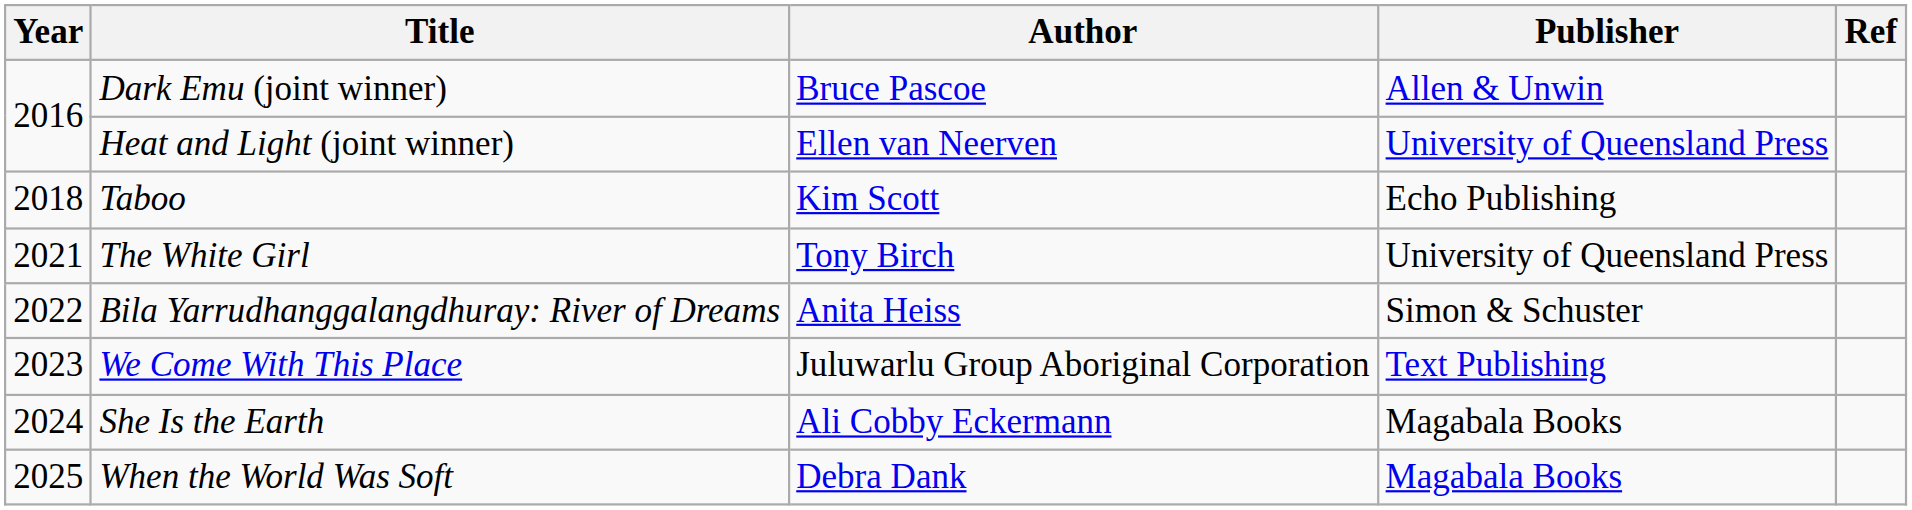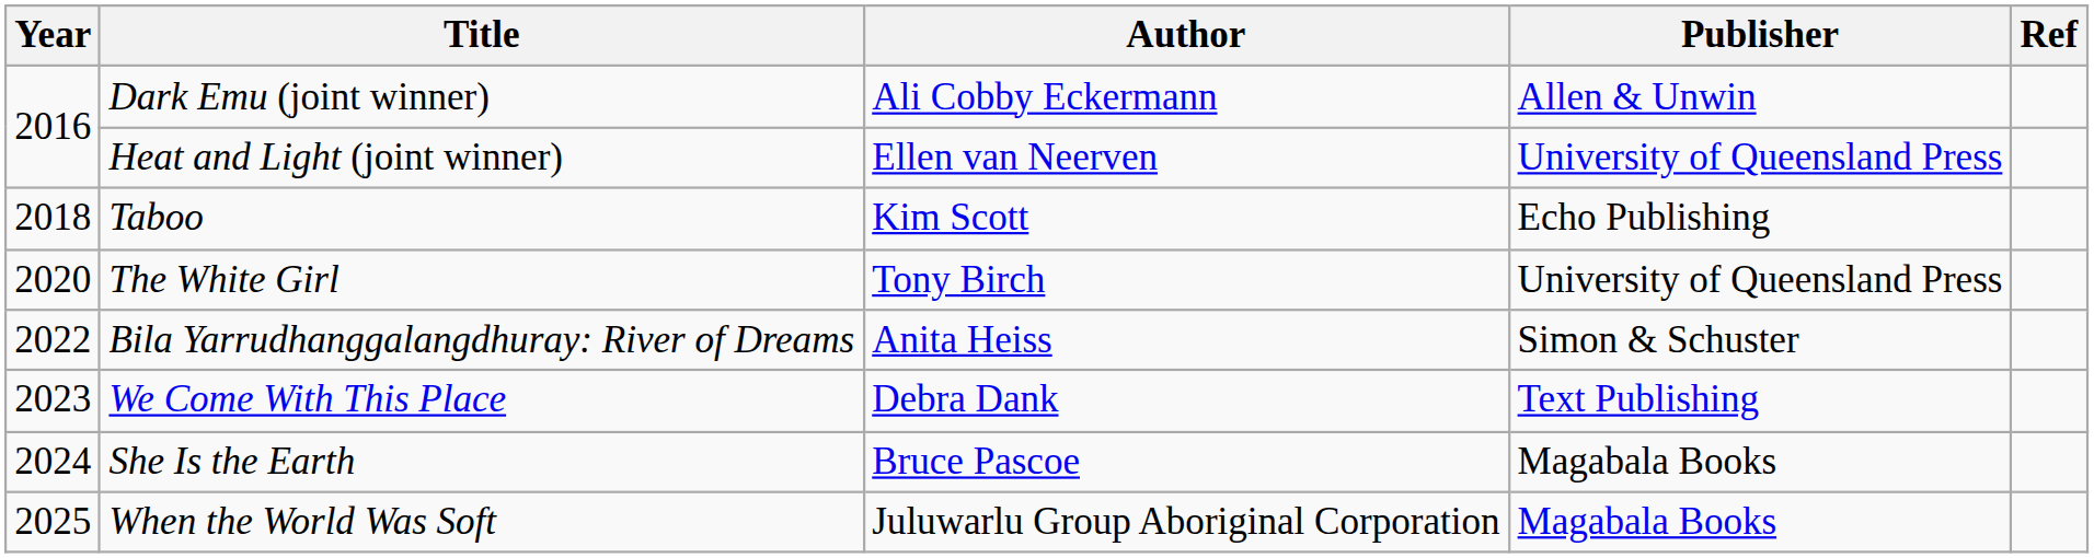Dark Emu (joint winner) | Author: Bruce Pascoe -> Ali Cobby Eckermann
The White Girl | Year: 2021 -> 2020
We Come With This Place | Author: Juluwarlu Group Aboriginal Corporation -> Debra Dank
She Is the Earth | Author: Ali Cobby Eckermann -> Bruce Pascoe
When the World Was Soft | Author: Debra Dank -> Juluwarlu Group Aboriginal Corporation
